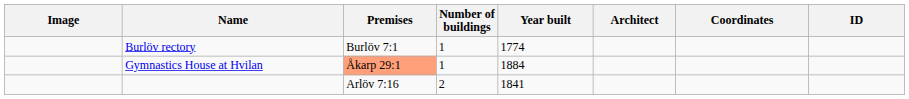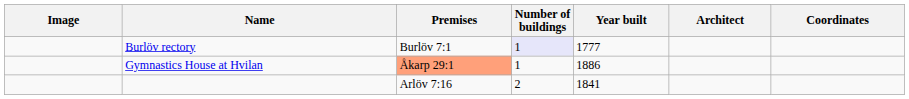- column: ID
Burlöv rectory | Number of buildings: no background -> lavender background
Burlöv rectory | Year built: 1774 -> 1777
Gymnastics House at Hvilan | Year built: 1884 -> 1886
